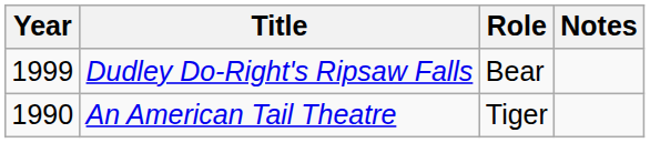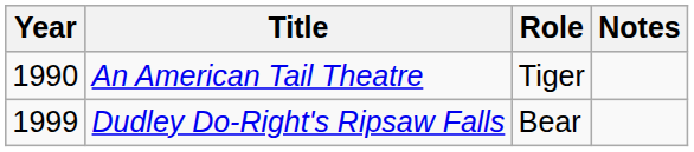rows swapped: An American Tail Theatre <-> Dudley Do-Right's Ripsaw Falls
